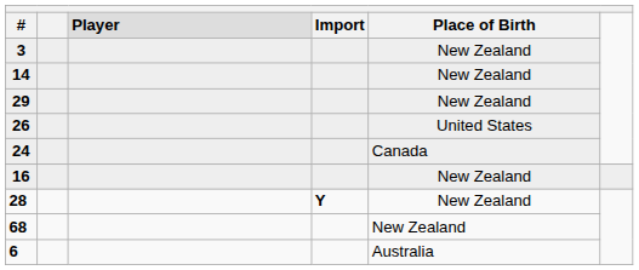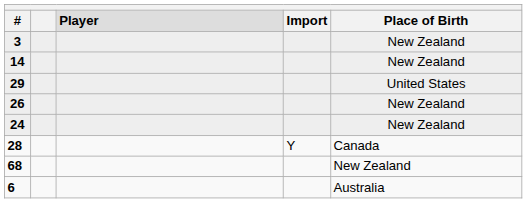29 | Place of Birth: New Zealand -> United States
26 | Place of Birth: United States -> New Zealand
24 | Place of Birth: Canada -> New Zealand
- row: 16 | New Zealand
28 | Import: bold -> normal
28 | Place of Birth: New Zealand -> Canada
